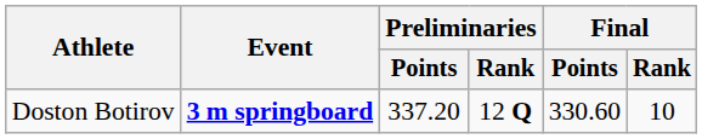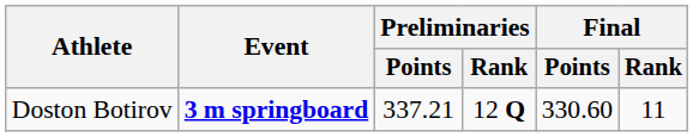Doston Botirov | Preliminaries / Points: 337.20 -> 337.21
Doston Botirov | Final / Rank: 10 -> 11
